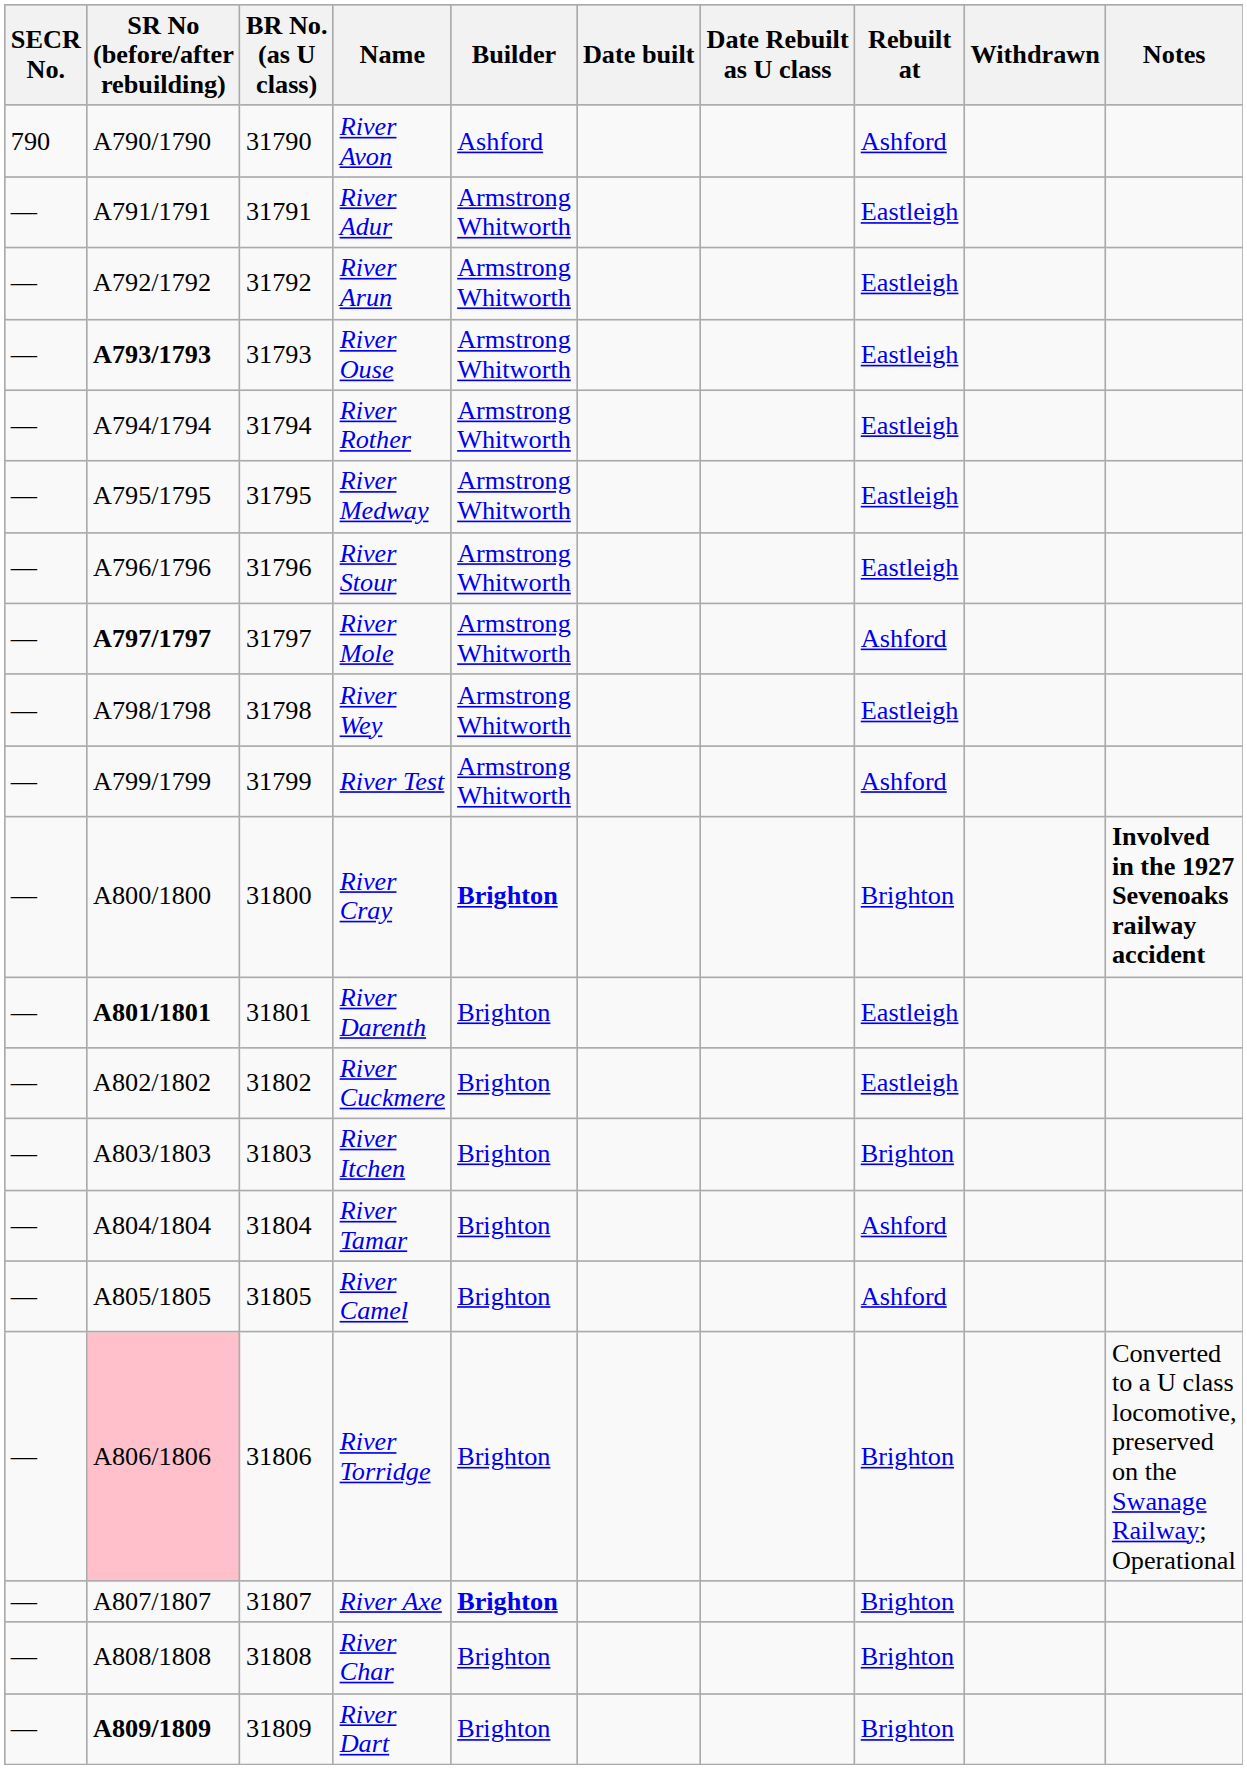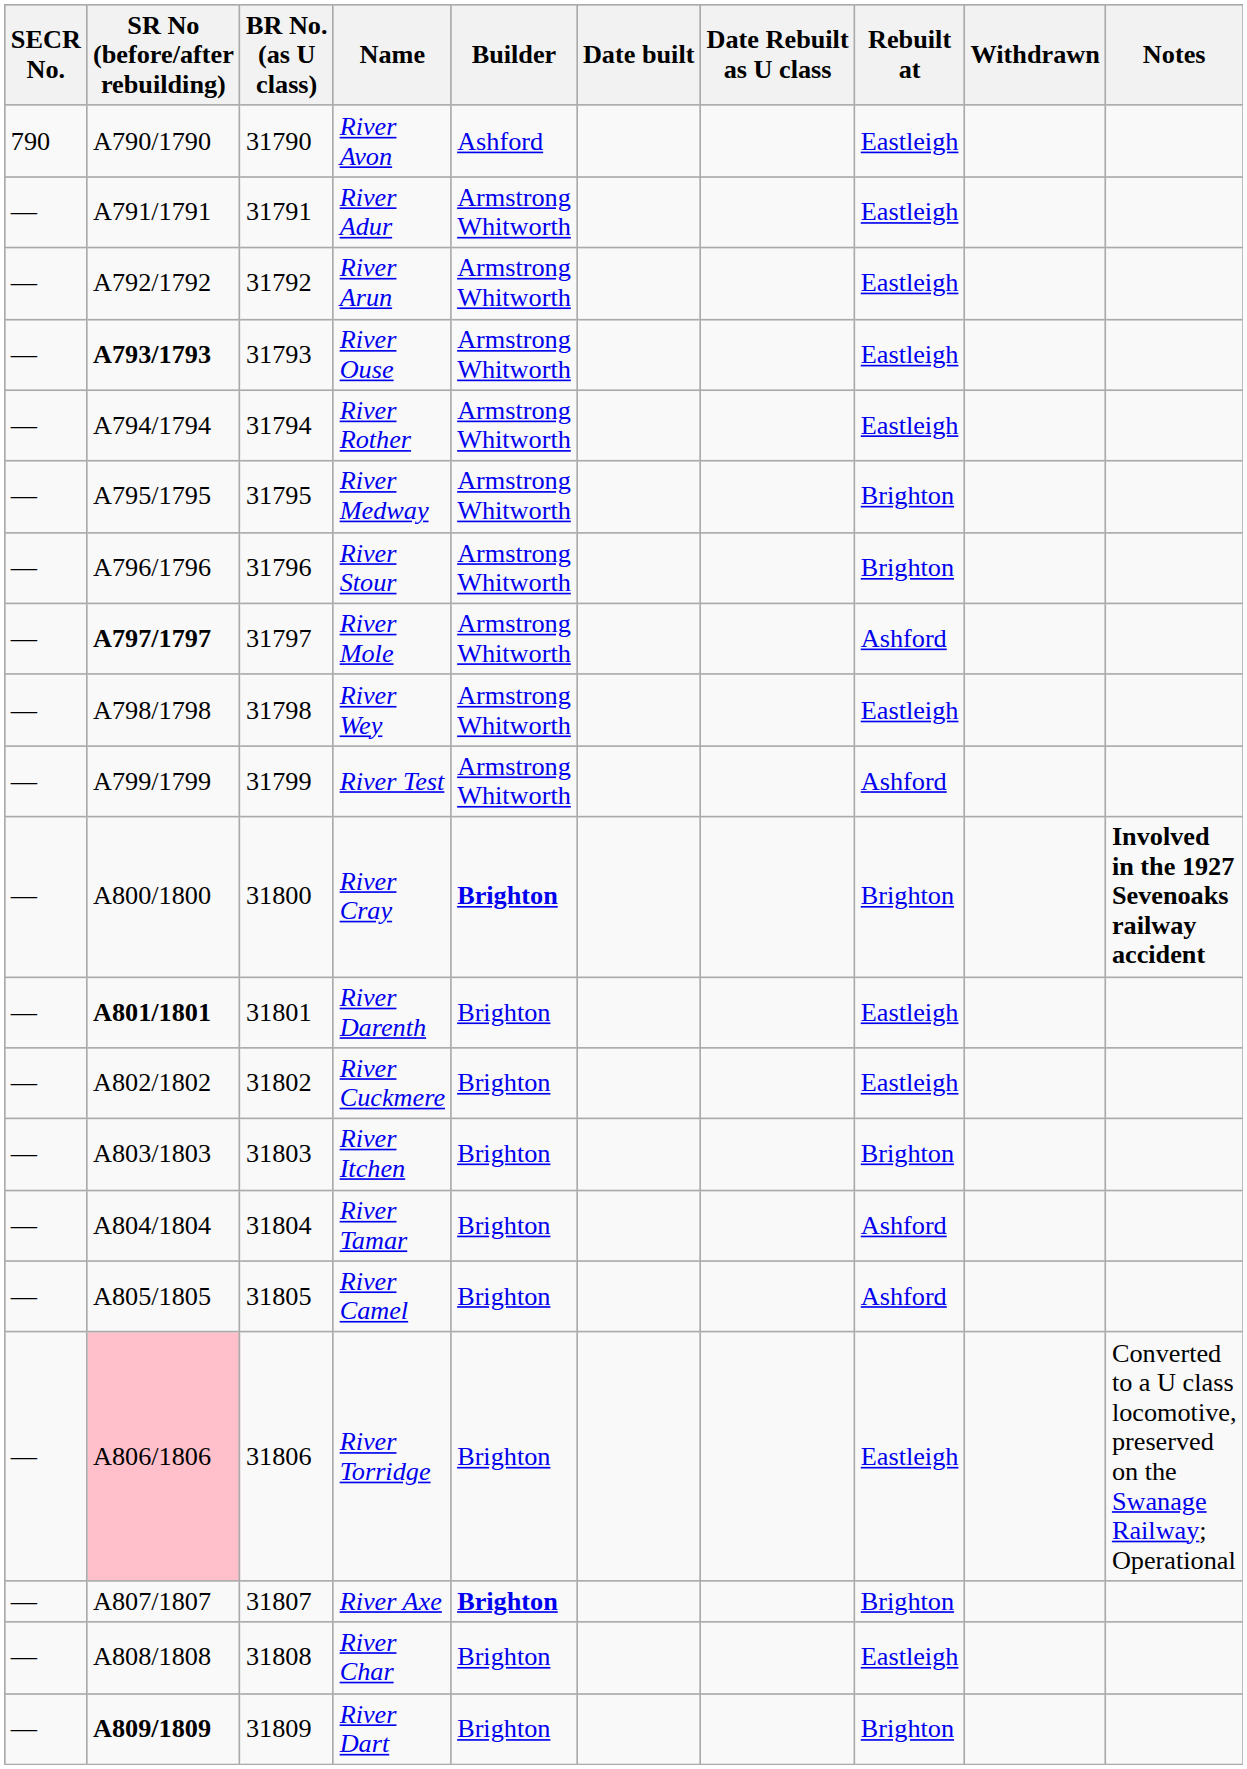River Avon | Rebuilt at: Ashford -> Eastleigh
River Medway | Rebuilt at: Eastleigh -> Brighton
River Stour | Rebuilt at: Eastleigh -> Brighton
River Torridge | Rebuilt at: Brighton -> Eastleigh
River Char | Rebuilt at: Brighton -> Eastleigh
